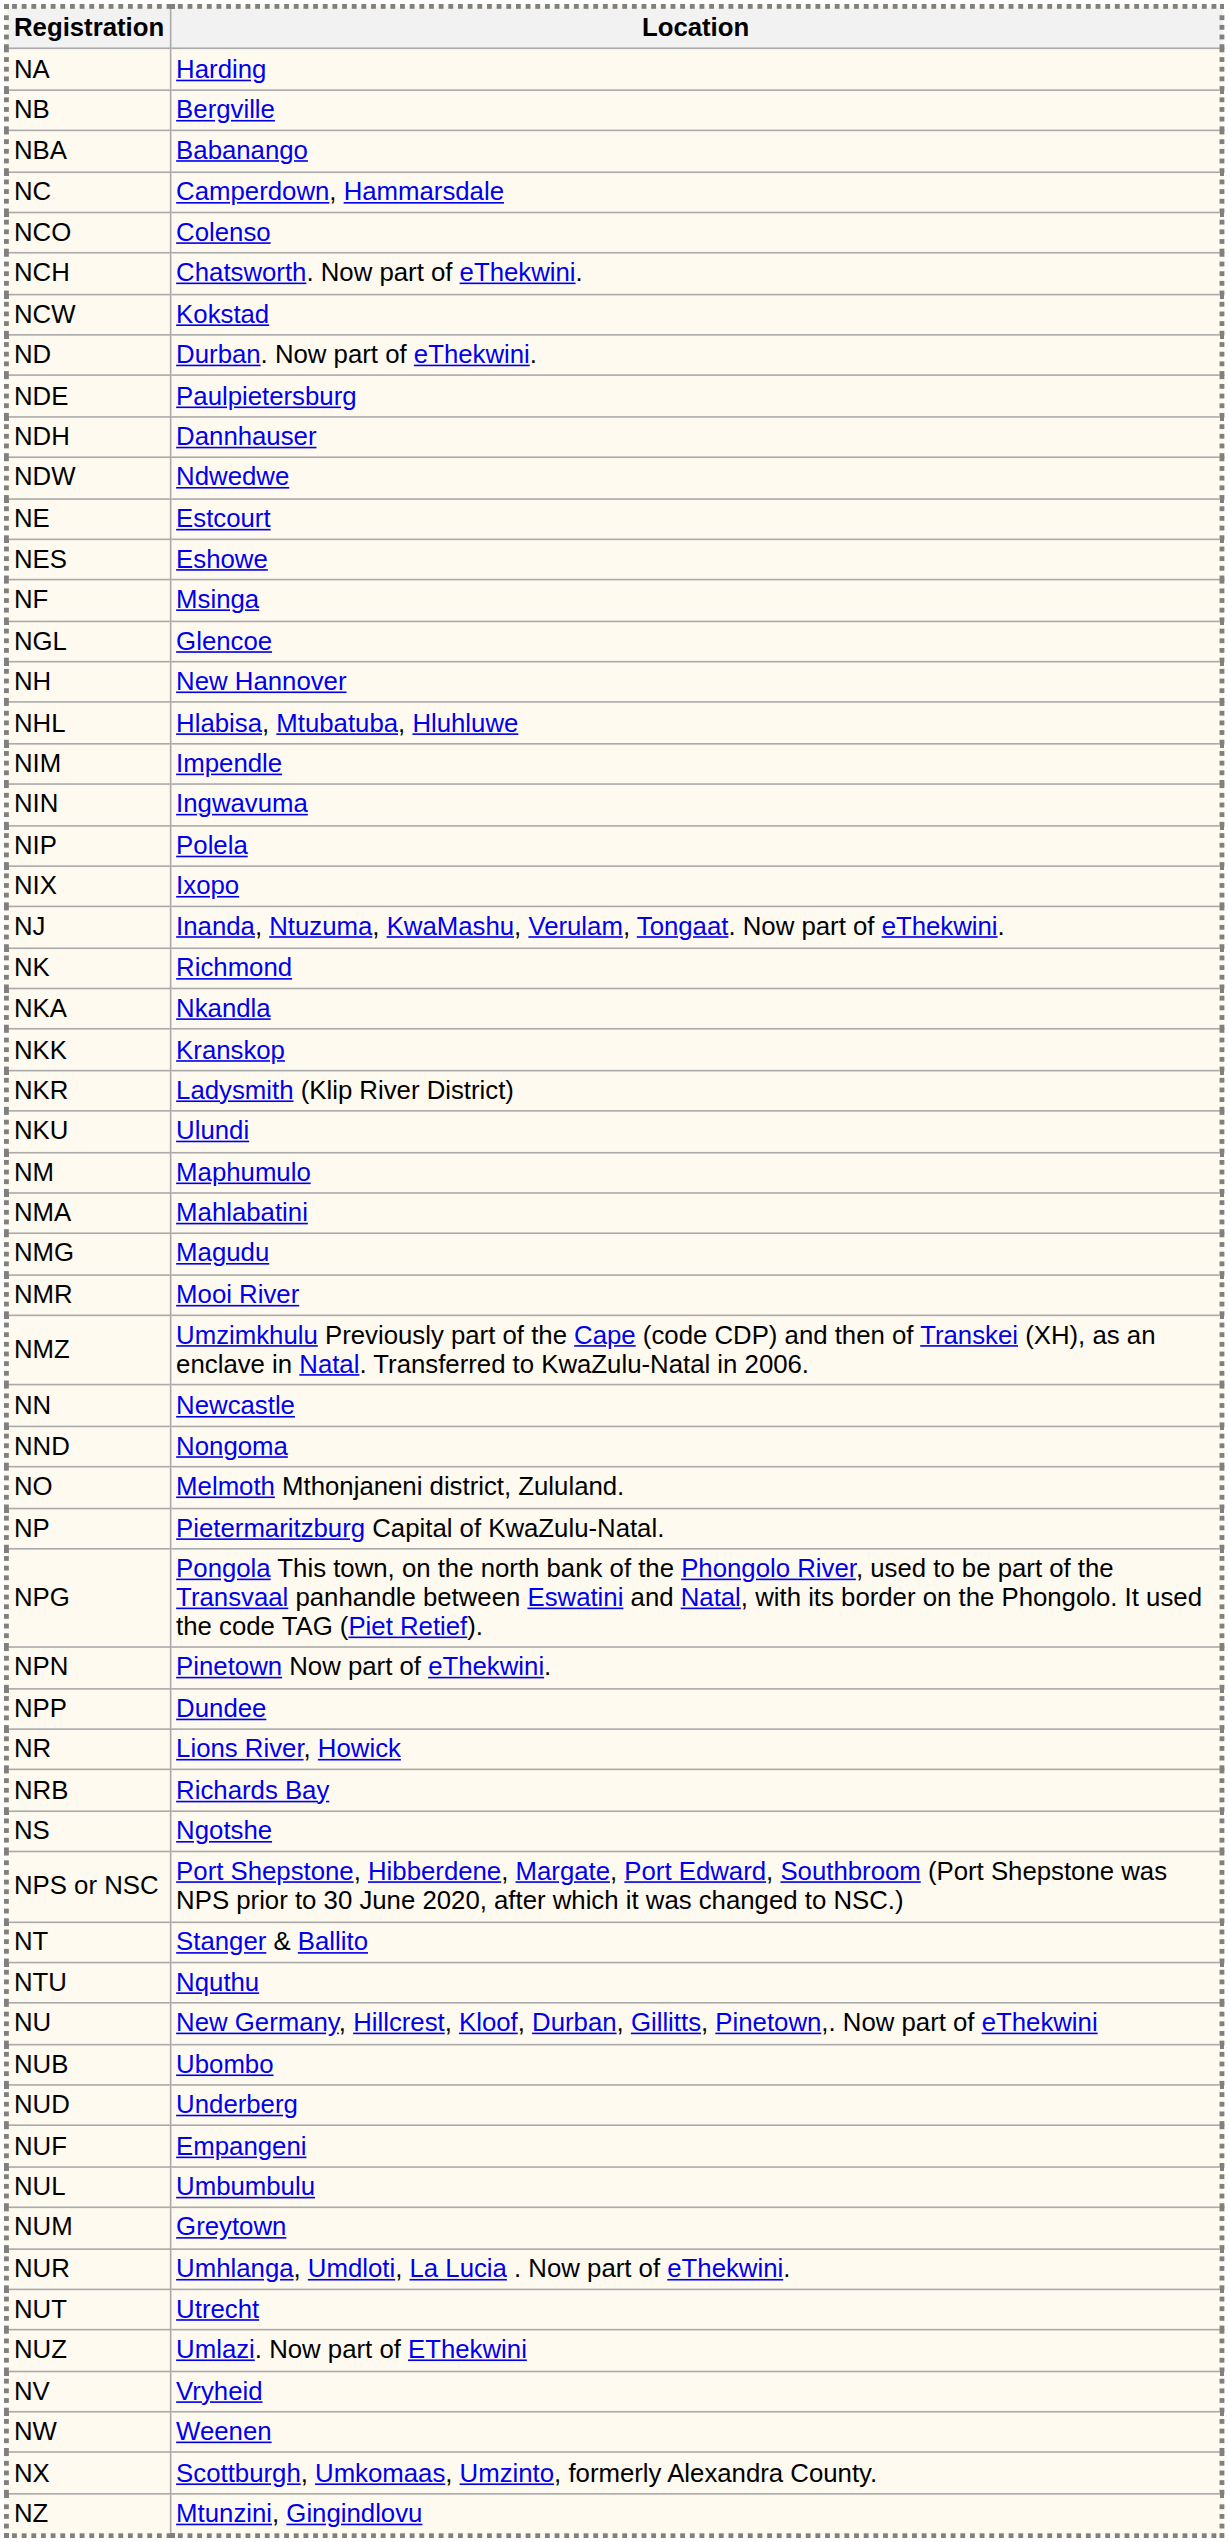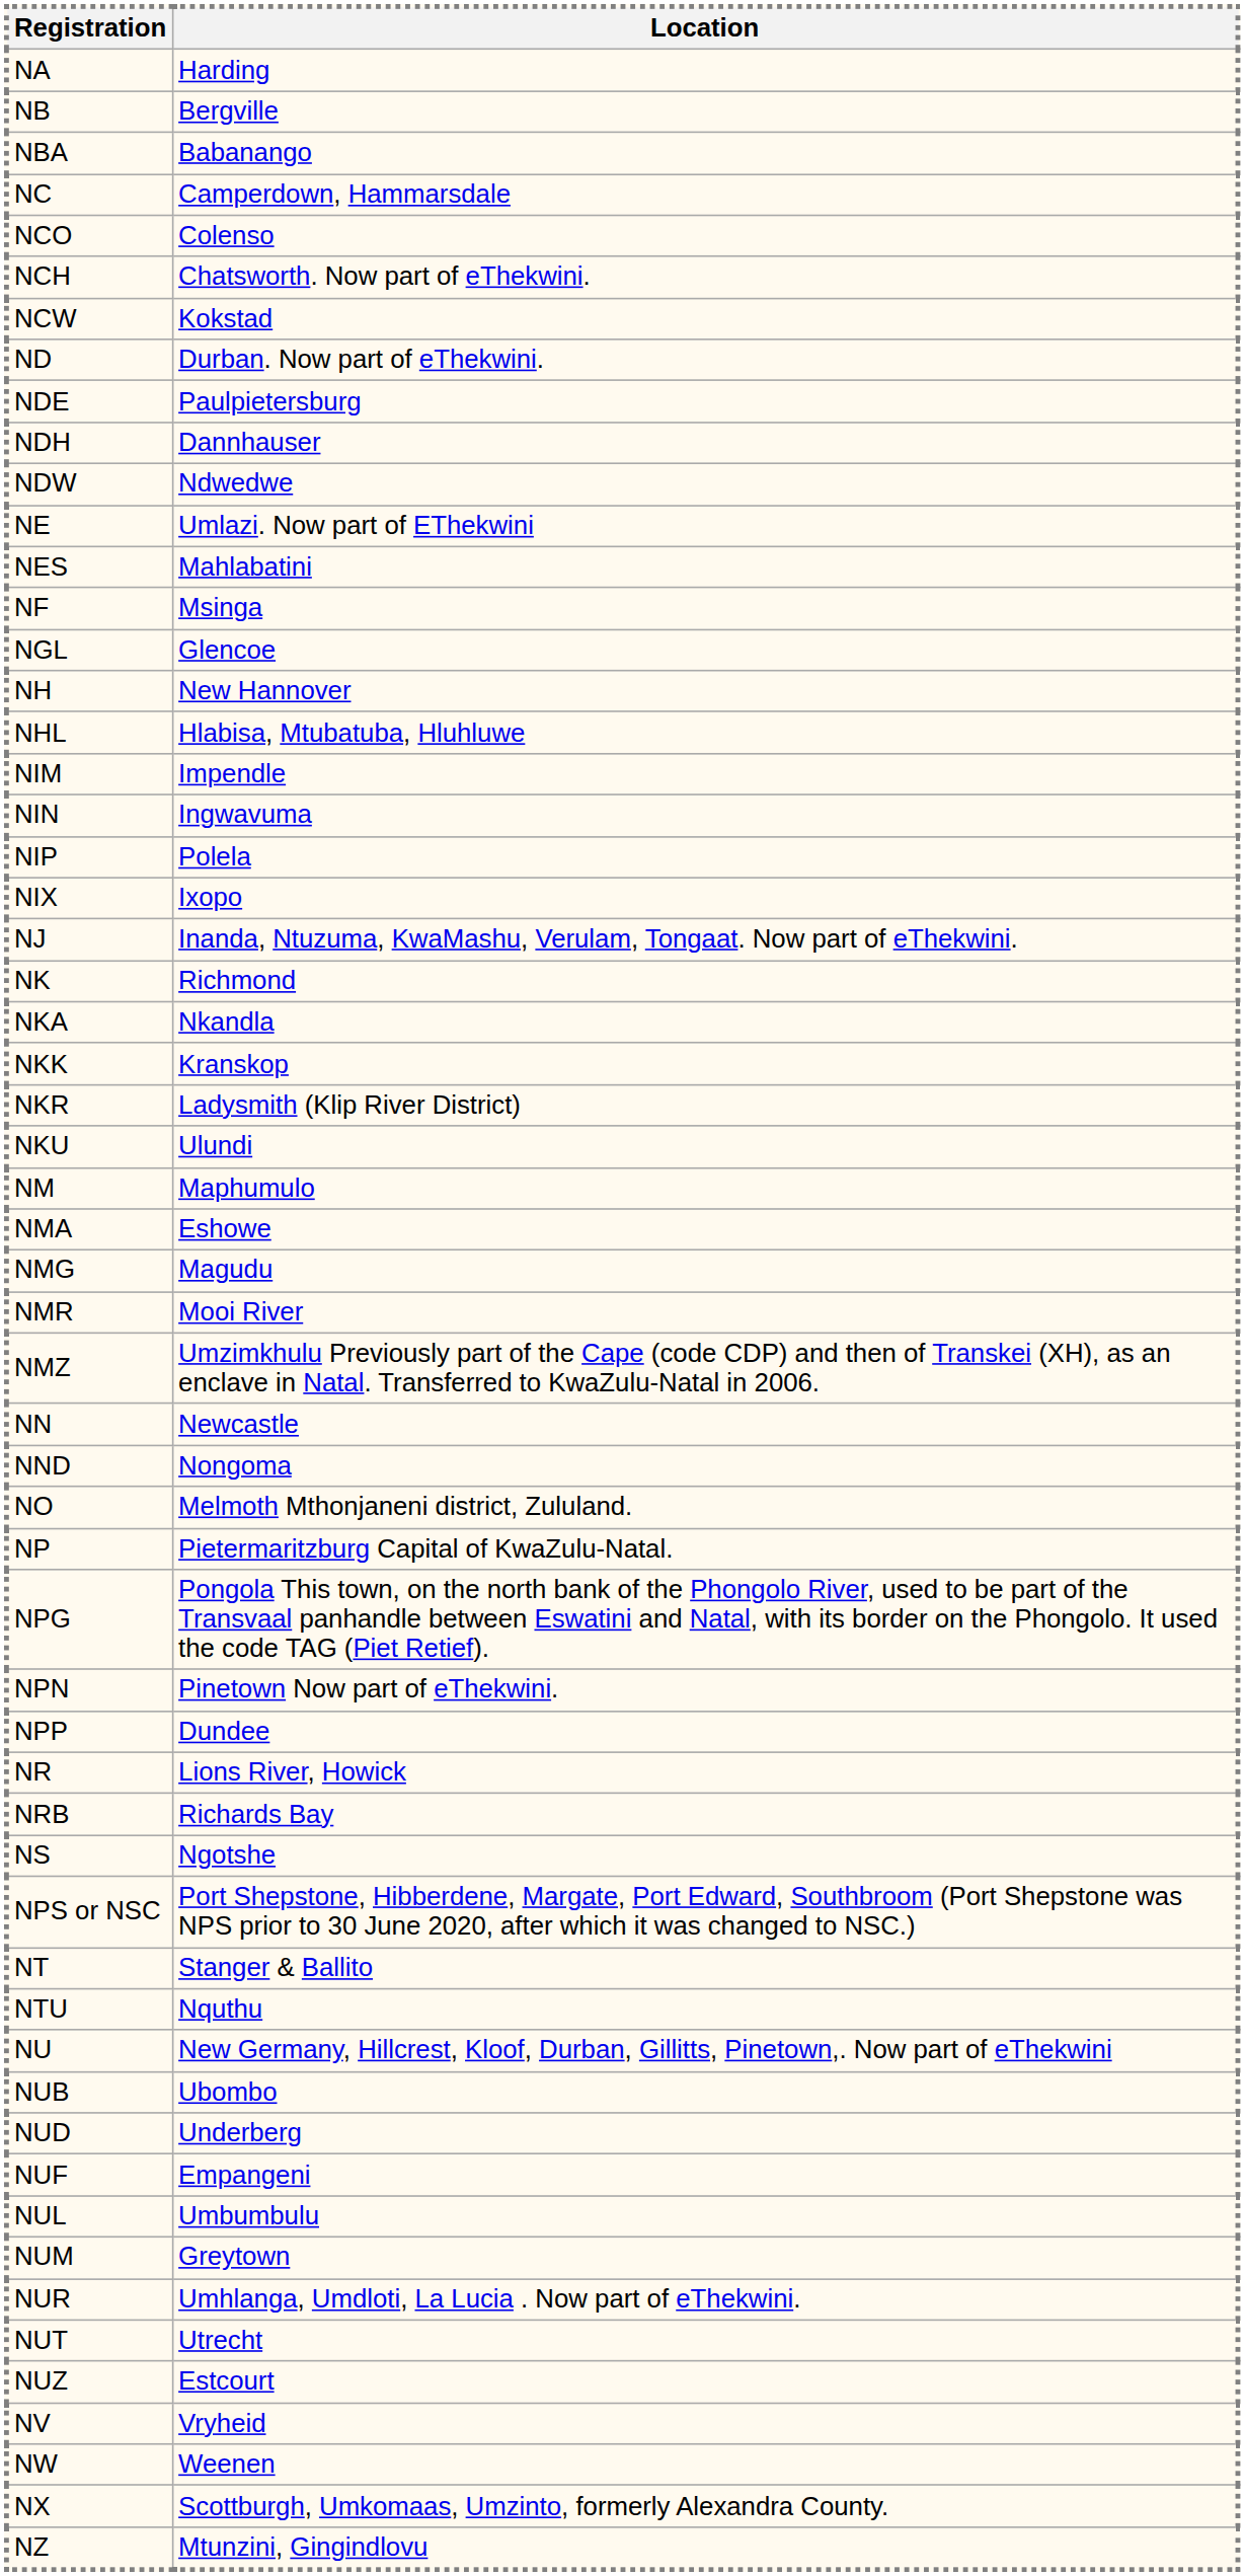NE | Location: Estcourt -> Umlazi. Now part of EThekwini
NES | Location: Eshowe -> Mahlabatini
NMA | Location: Mahlabatini -> Eshowe
NUZ | Location: Umlazi. Now part of EThekwini -> Estcourt
